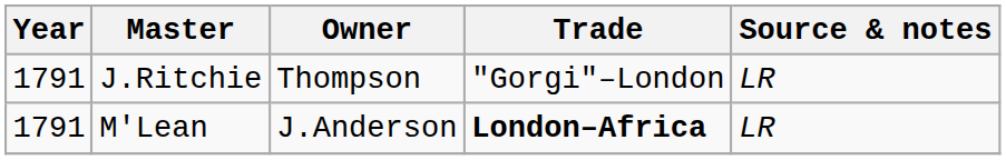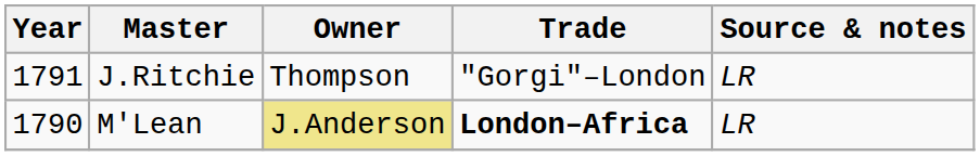M'Lean | Year: 1791 -> 1790
M'Lean | Owner: no background -> khaki background
